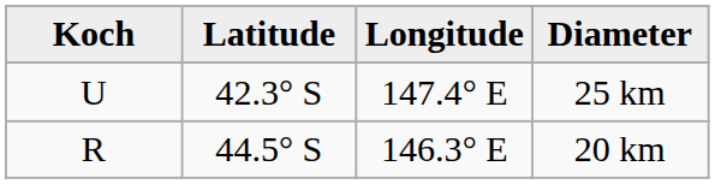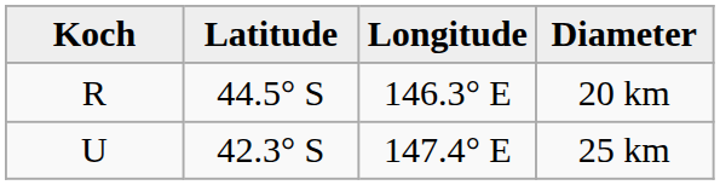rows swapped: 20 km <-> 25 km
